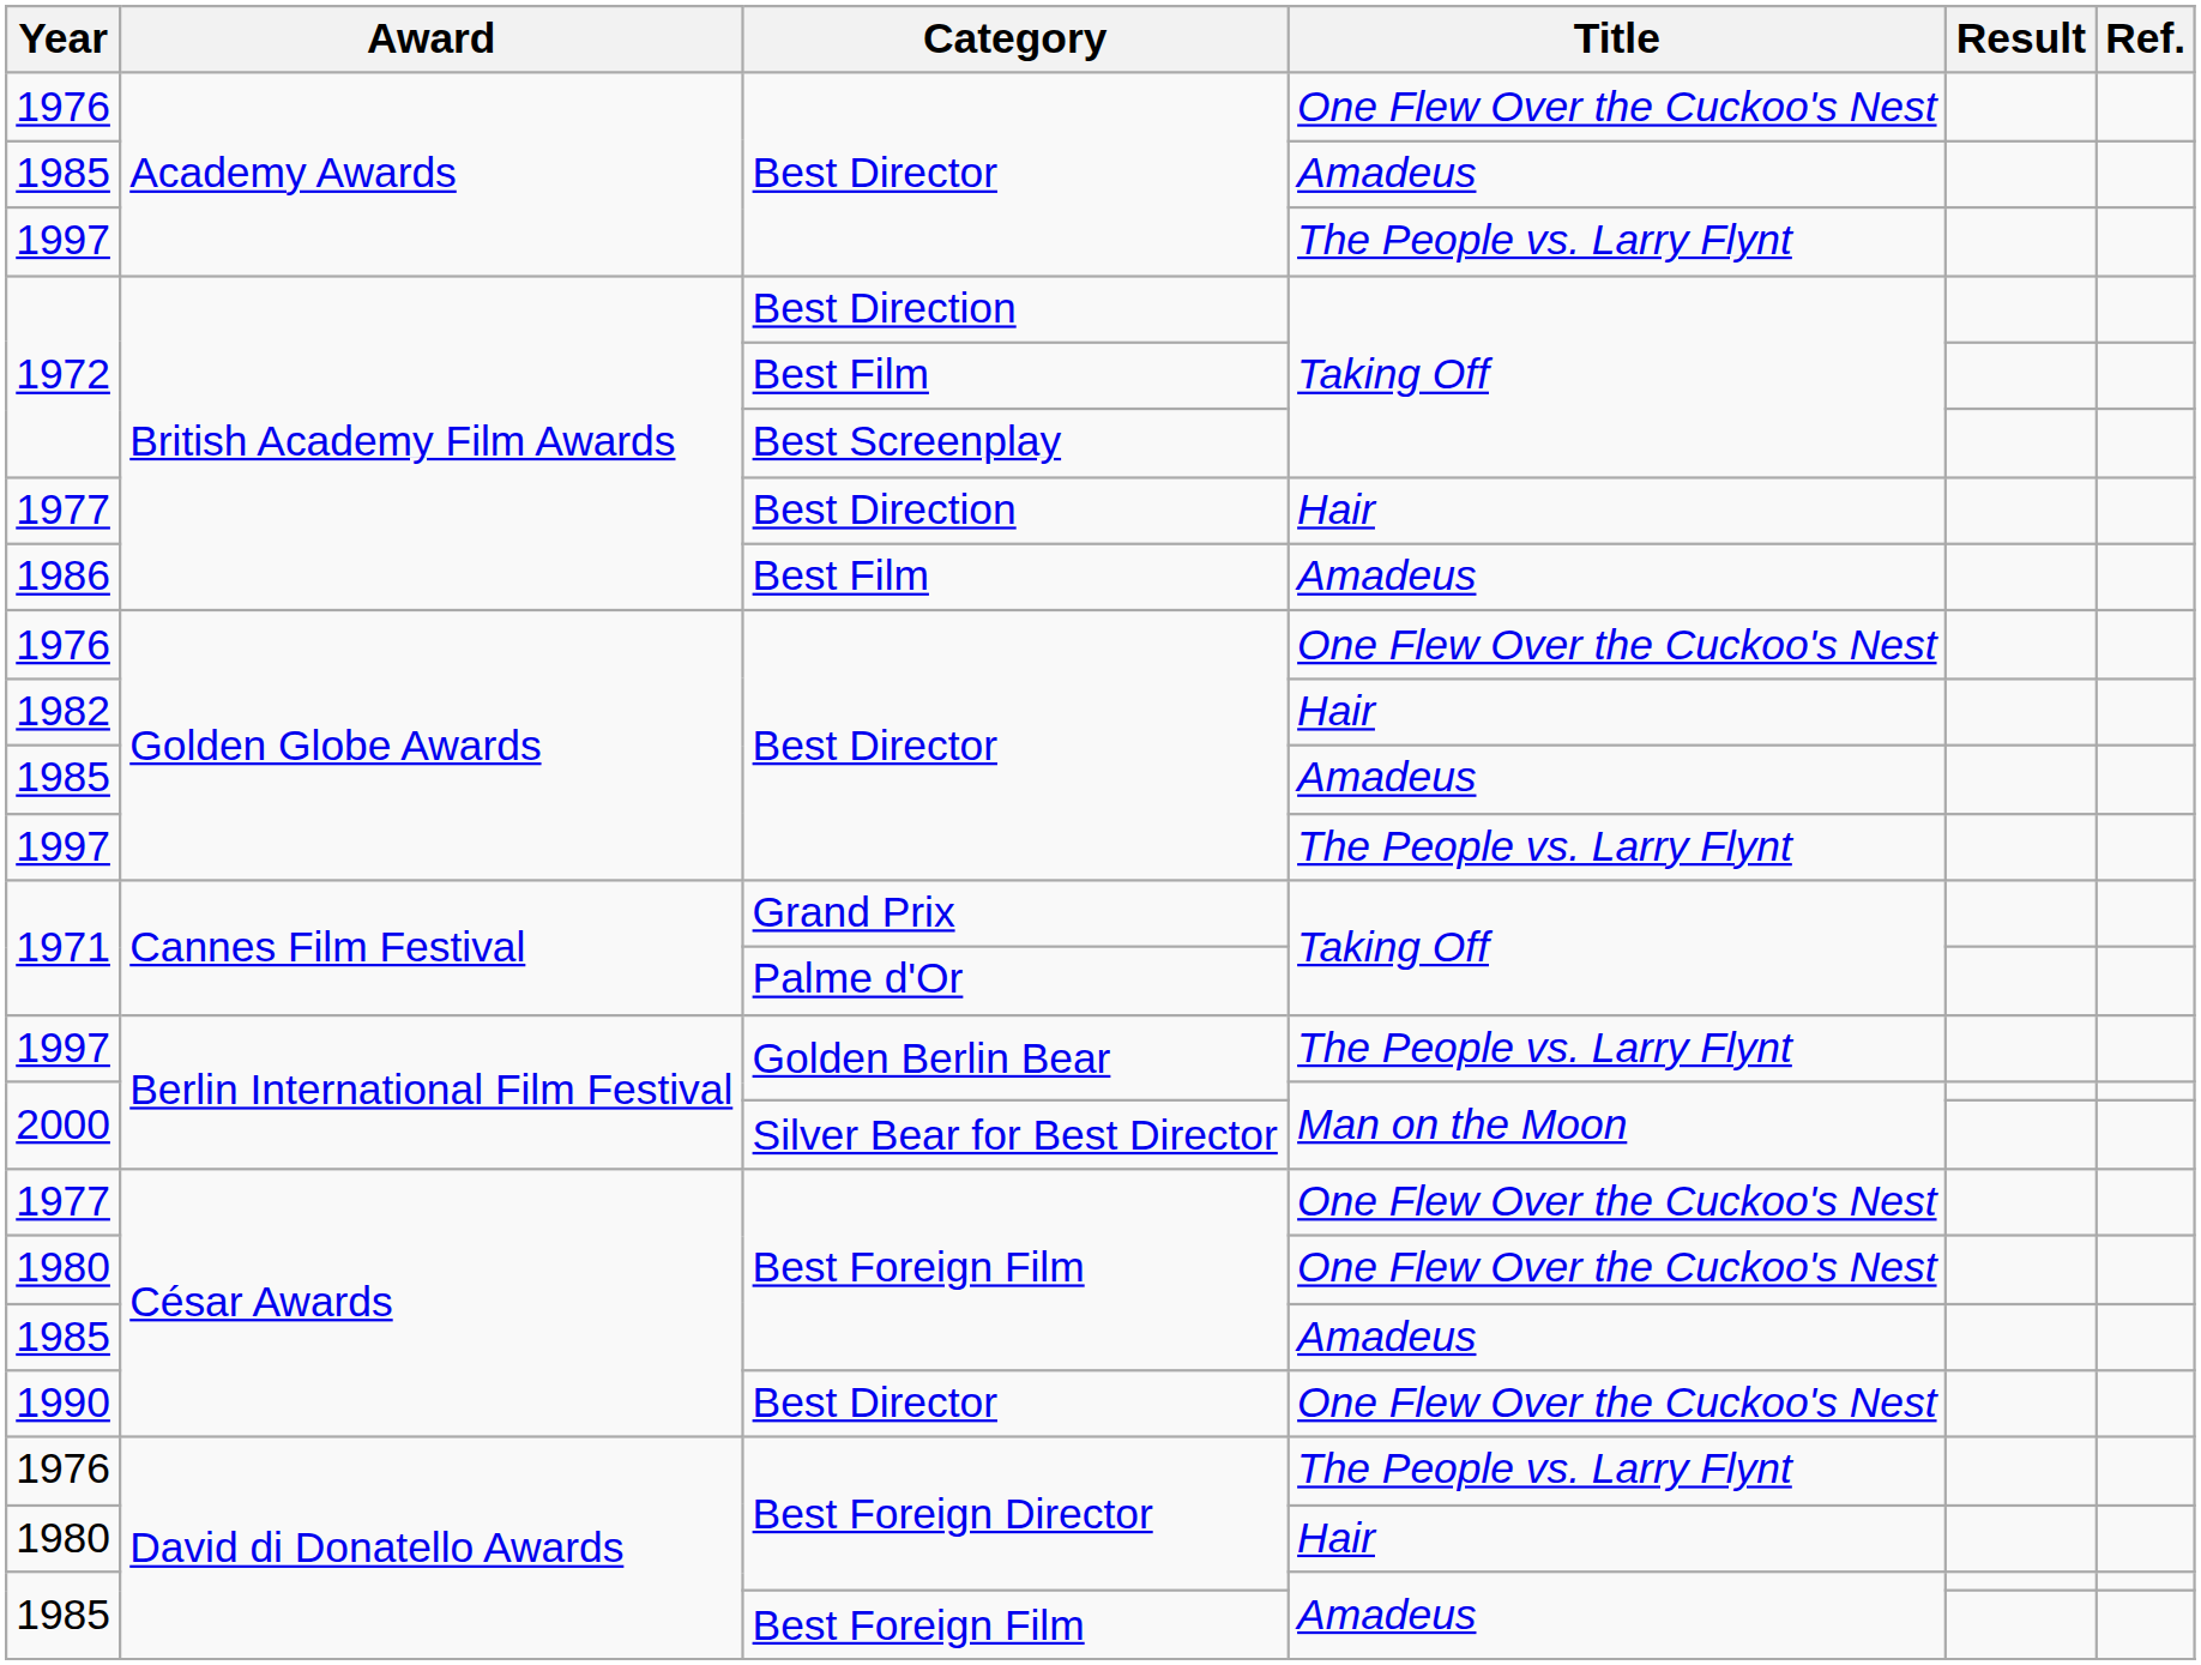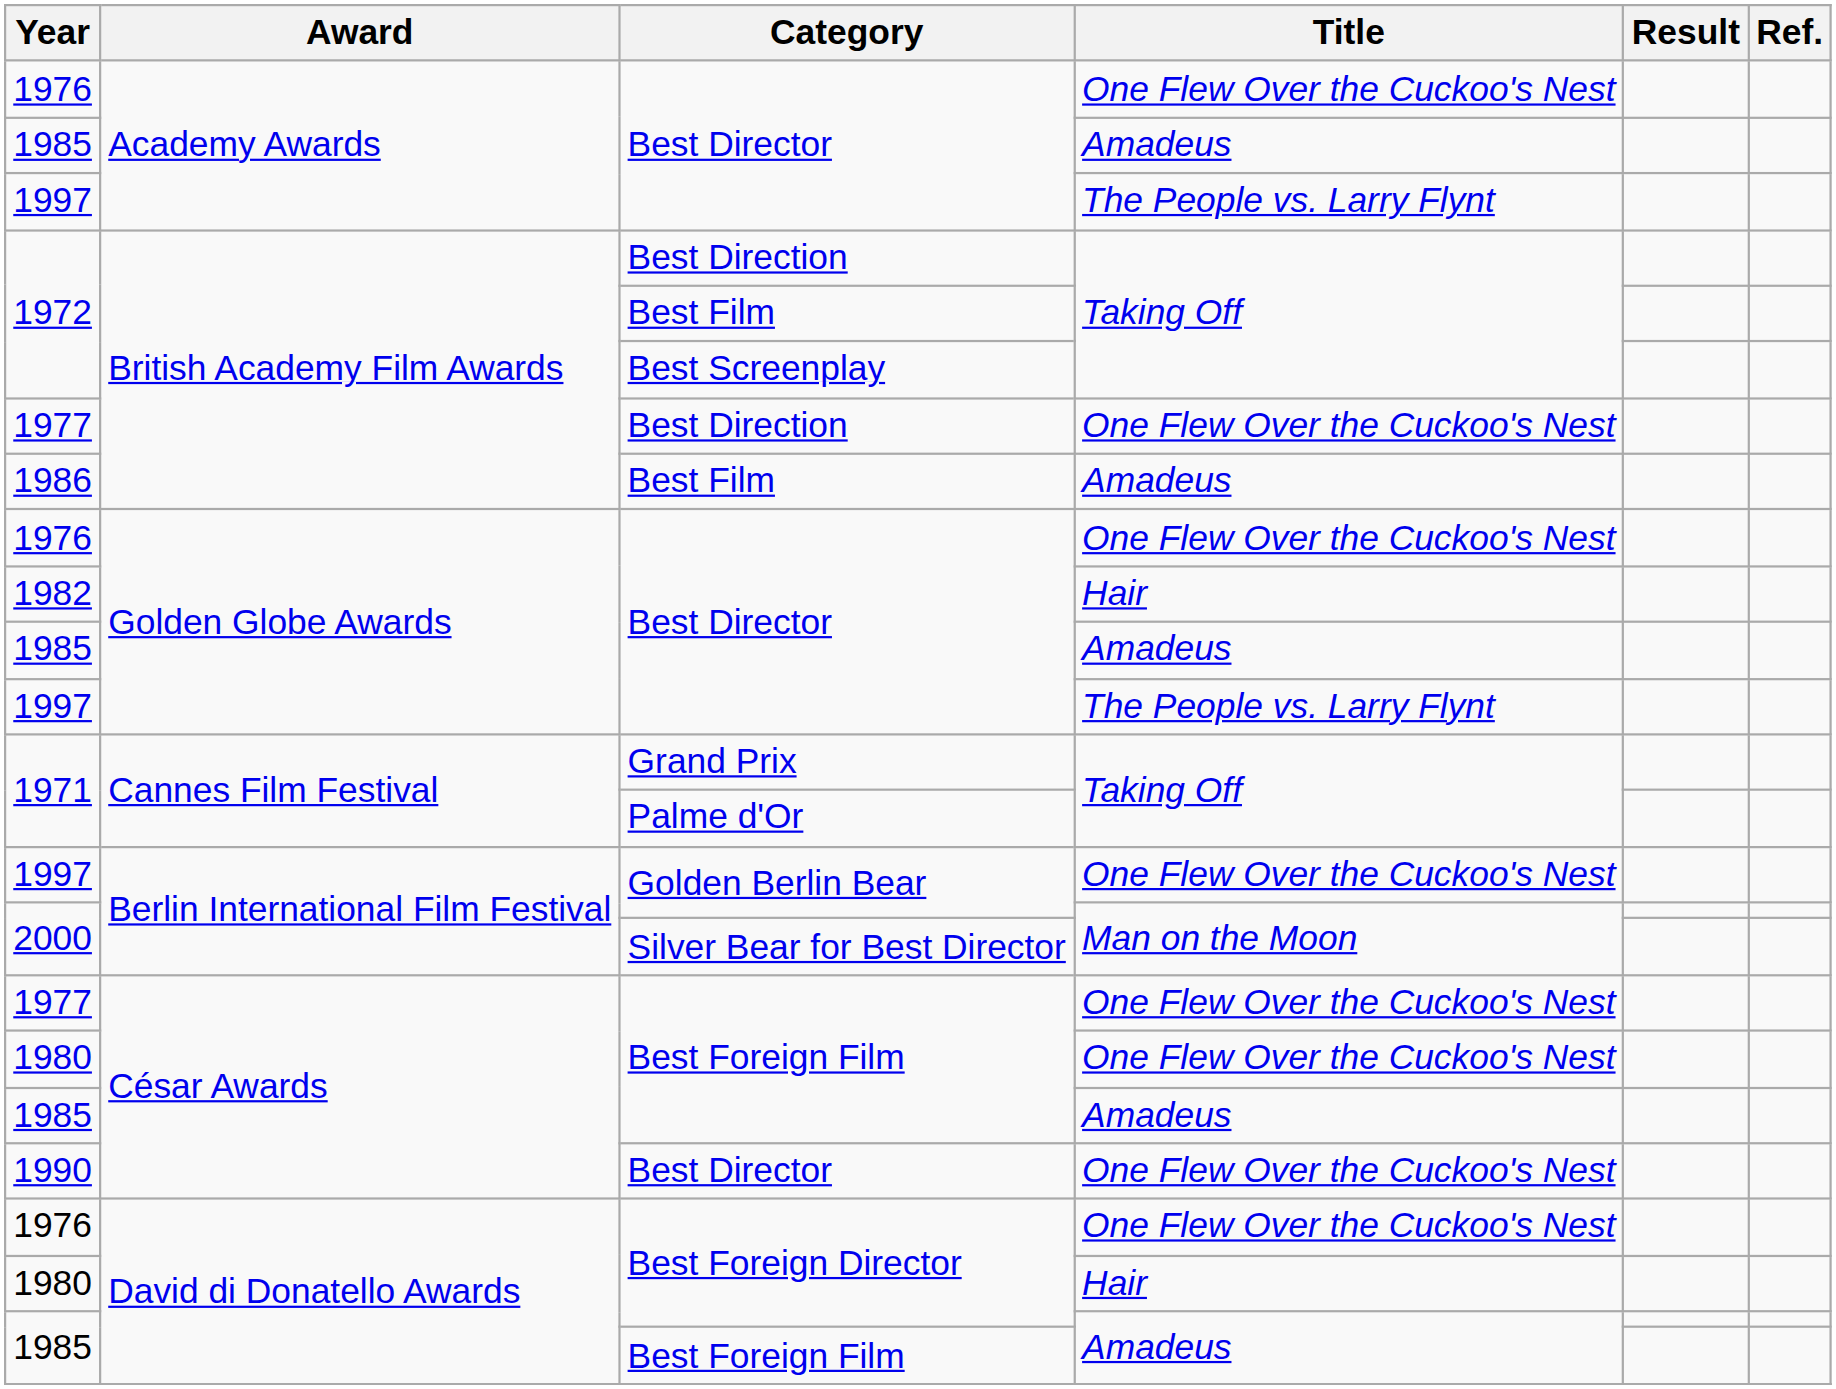1977 / Best Direction | Title: Hair -> One Flew Over the Cuckoo's Nest
1997 / Golden Berlin Bear | Title: The People vs. Larry Flynt -> One Flew Over the Cuckoo's Nest
1976 / Best Foreign Director | Title: The People vs. Larry Flynt -> One Flew Over the Cuckoo's Nest
